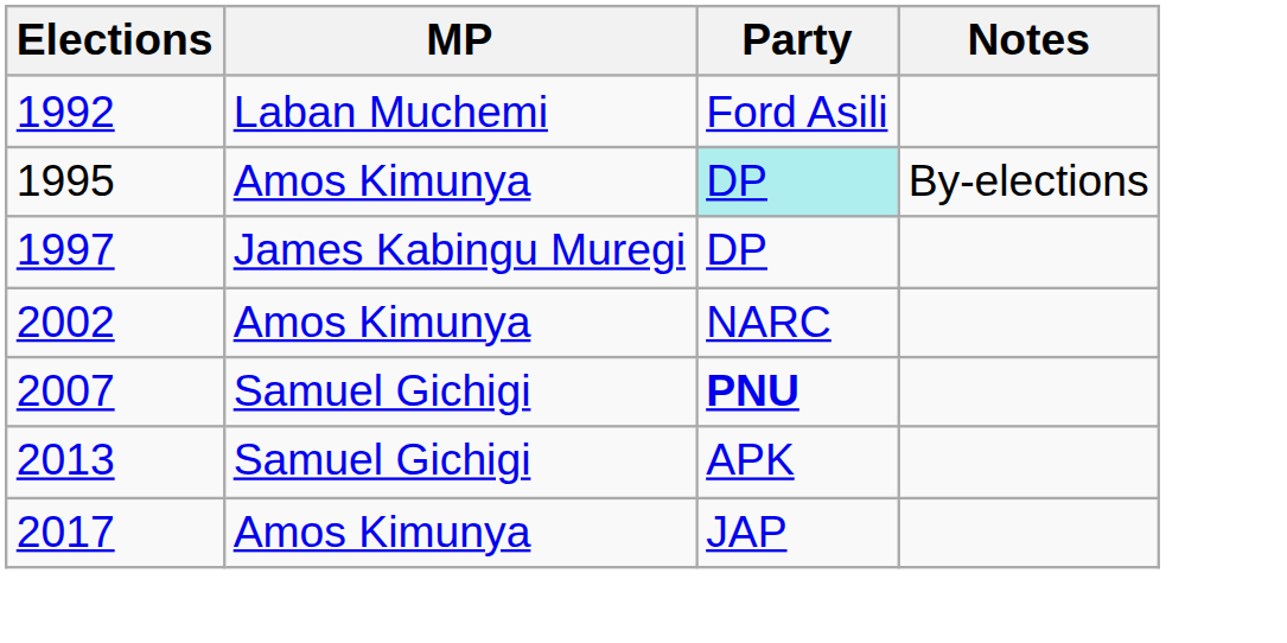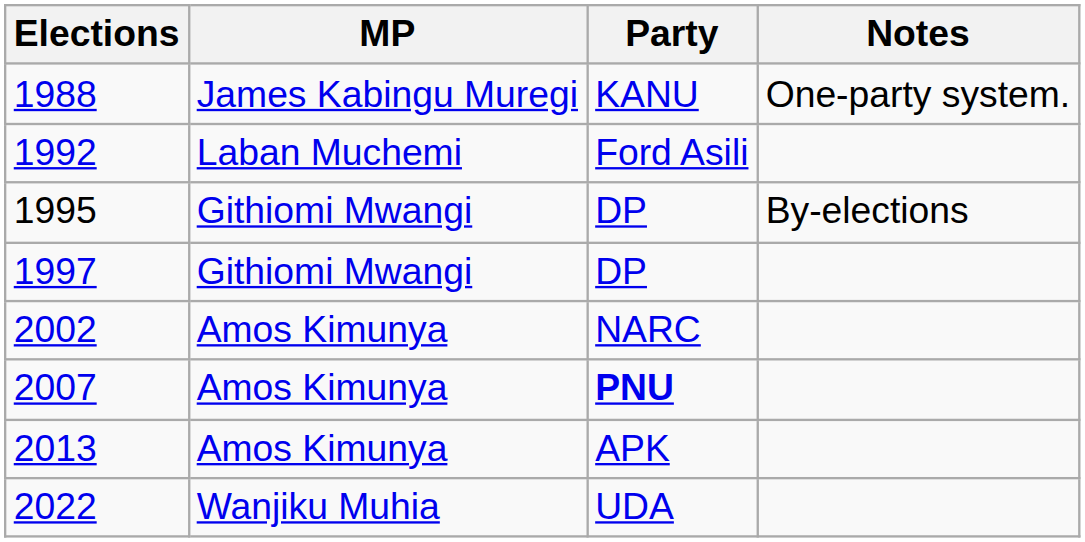+ row: 1988 | James Kabingu Muregi | KANU | One-party system.
1995 | MP: Amos Kimunya -> Githiomi Mwangi
1995 | Party: paleturquoise background -> no background
1997 | MP: James Kabingu Muregi -> Githiomi Mwangi
2007 | MP: Samuel Gichigi -> Amos Kimunya
2013 | MP: Samuel Gichigi -> Amos Kimunya
- row: 2017 | Amos Kimunya | JAP
+ row: 2022 | Wanjiku Muhia | UDA
